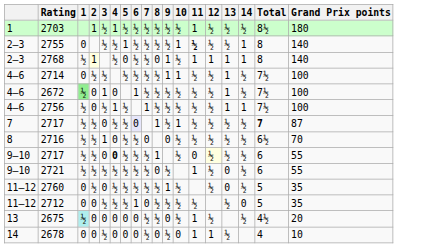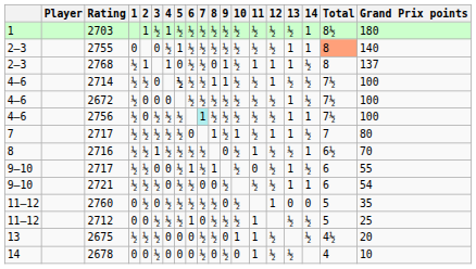+ column: Player
2703 | 11: 1 -> ½
2703 | 14: ½ -> 1
2755 | 3: ½ -> 0
2755 | 10: 1 -> ½
2755 | 11: bold -> normal
2755 | 13: ½ -> 1
2755 | Total: no background -> lightsalmon background
2768 | 2: lightyellow background -> no background
2768 | 4: ½ -> 1
2768 | 14: 1 -> ½
2768 | Grand Prix points: 140 -> 137
2714 | 1: 0 -> ½
2714 | 3: ½ -> 0
2714 | 5: normal -> bold
2714 | 8: ½ -> 1
2714 | 10: 1 -> ½
2714 | 12: ½ -> 1
2714 | 13: 1 -> ½
2672 | 1: lightgreen background -> no background
2672 | 3: 1 -> 0
2672 | 6: 1 -> ½
2756 | 4: 1 -> ½
2756 | 7: no background -> paleturquoise background
7 / 2717 | 3: 0 -> ½
7 / 2717 | 6: lavender background -> no background
7 / 2717 | 12: ½ -> 1
7 / 2717 | 13: ½ -> 1
7 / 2717 | Total: bold -> normal
7 / 2717 | Grand Prix points: 87 -> 80
2716 | 4: 0 -> ½
2716 | 7: 0 -> ½
2716 | 11: ½ -> 1
2716 | 14: ½ -> 1
9–10 / 2717 | 4: bold -> normal
9–10 / 2717 | 6: ½ -> 1
9–10 / 2717 | 12: lightyellow background -> no background
9–10 / 2717 | 13: ½ -> 1
2721 | 4: ½ -> 0
2721 | 7: ½ -> 0
2721 | 11: 1 -> ½
2721 | 13: 0 -> 1
2721 | 14: ½ -> 1
2721 | Grand Prix points: 55 -> 54
2760 | 9: 1 -> 0
2760 | 12: ½ -> 1
2760 | 14: ½ -> 0
2712 | 11: ½ -> 1
2712 | 14: 0 -> ½
2712 | Grand Prix points: 35 -> 25
2675 | 1: paleturquoise background -> no background
2675 | 2: 0 -> ½
2675 | 3: 0 -> ½
2675 | 10: ½ -> 1
2678 | 12: 1 -> ½
